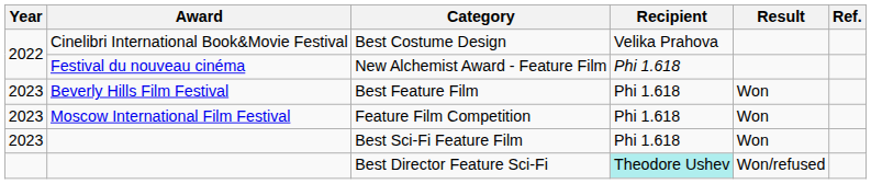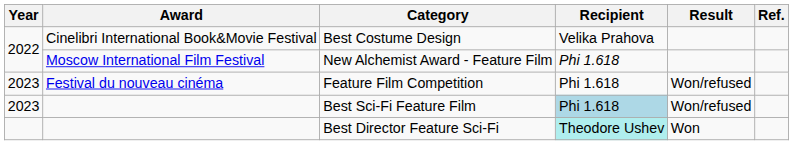New Alchemist Award - Feature Film | Award: Festival du nouveau cinéma -> Moscow International Film Festival
- row: 2023 | Beverly Hills Film Festival | Best Feature Film | Phi 1.618 | Won
Feature Film Competition | Award: Moscow International Film Festival -> Festival du nouveau cinéma
Feature Film Competition | Result: Won -> Won/refused
Best Sci-Fi Feature Film | Recipient: no background -> lightblue background
Best Sci-Fi Feature Film | Result: Won -> Won/refused
Best Director Feature Sci-Fi | Result: Won/refused -> Won
